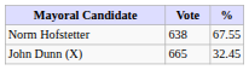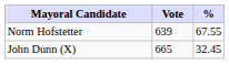Norm Hofstetter | Vote: 638 -> 639
